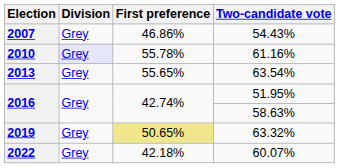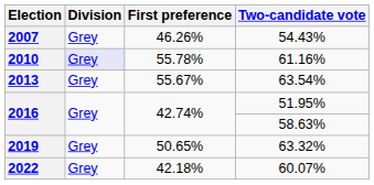54.43% | First preference: 46.86% -> 46.26%
63.54% | First preference: 55.65% -> 55.67%
63.32% | First preference: khaki background -> no background
